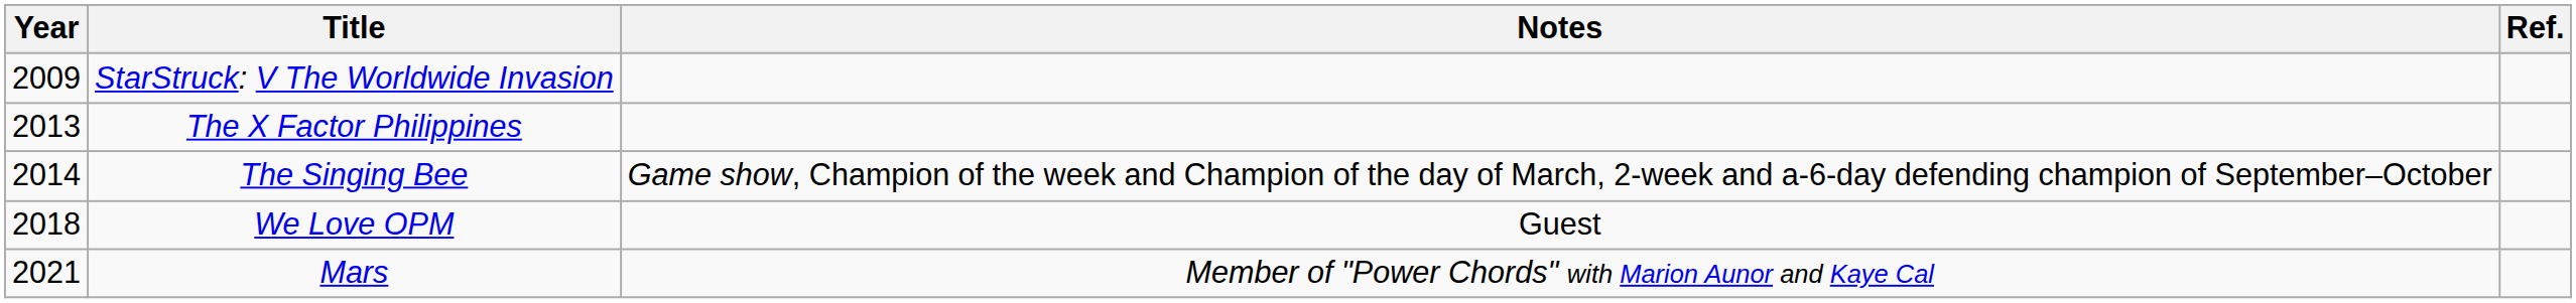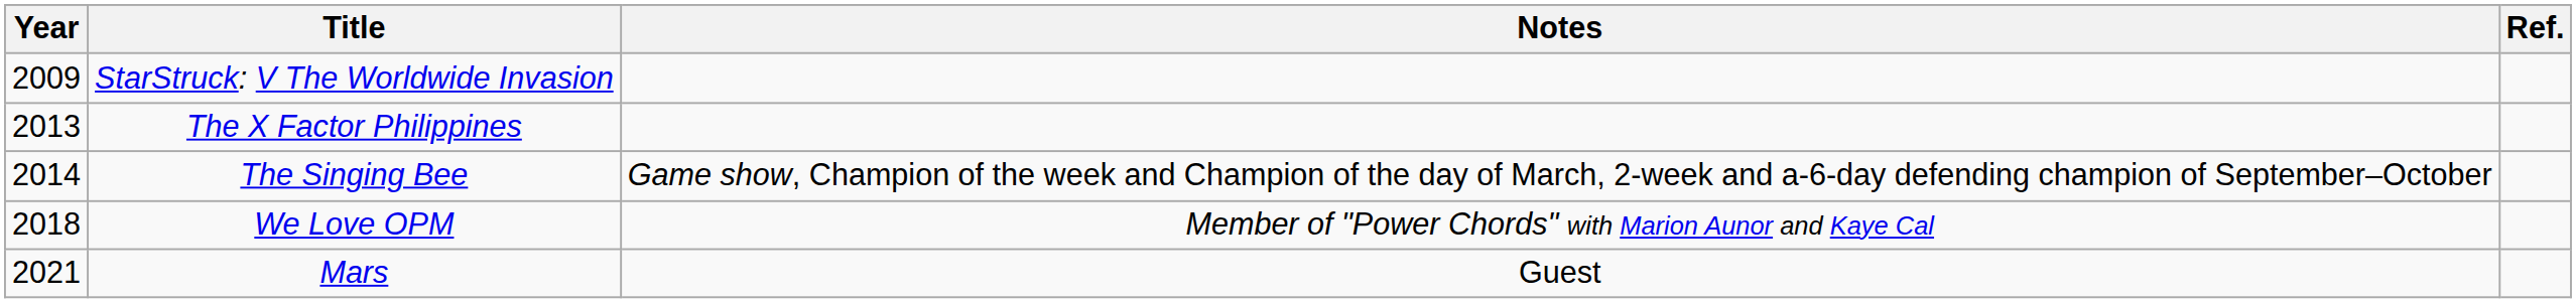We Love OPM | Notes: Guest -> Member of "Power Chords" with Marion Aunor and Kaye Cal
Mars | Notes: Member of "Power Chords" with Marion Aunor and Kaye Cal -> Guest
